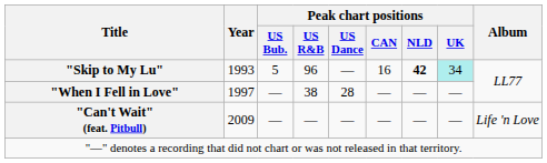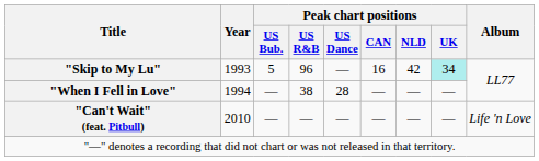"Skip to My Lu" | Peak chart positions / NLD: bold -> normal
"When I Fell in Love" | Year: 1997 -> 1994
"Can't Wait" (feat. Pitbull) | Year: 2009 -> 2010
